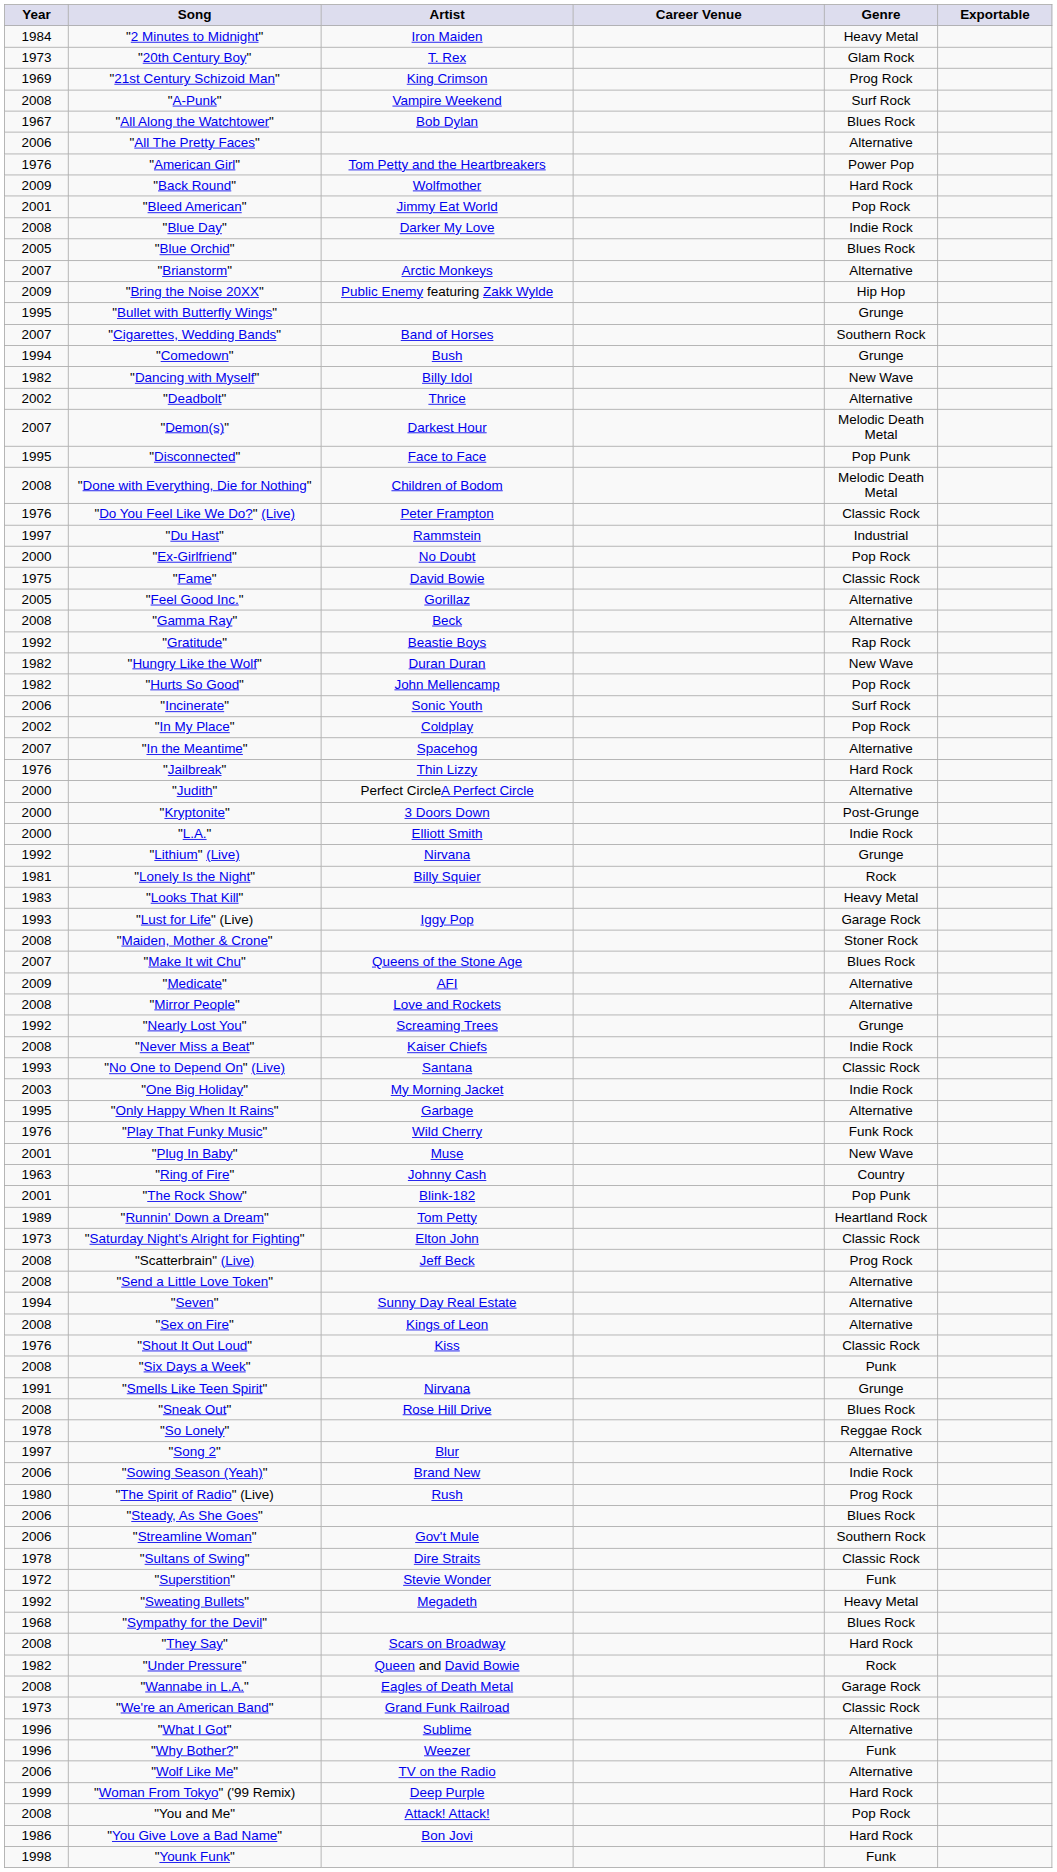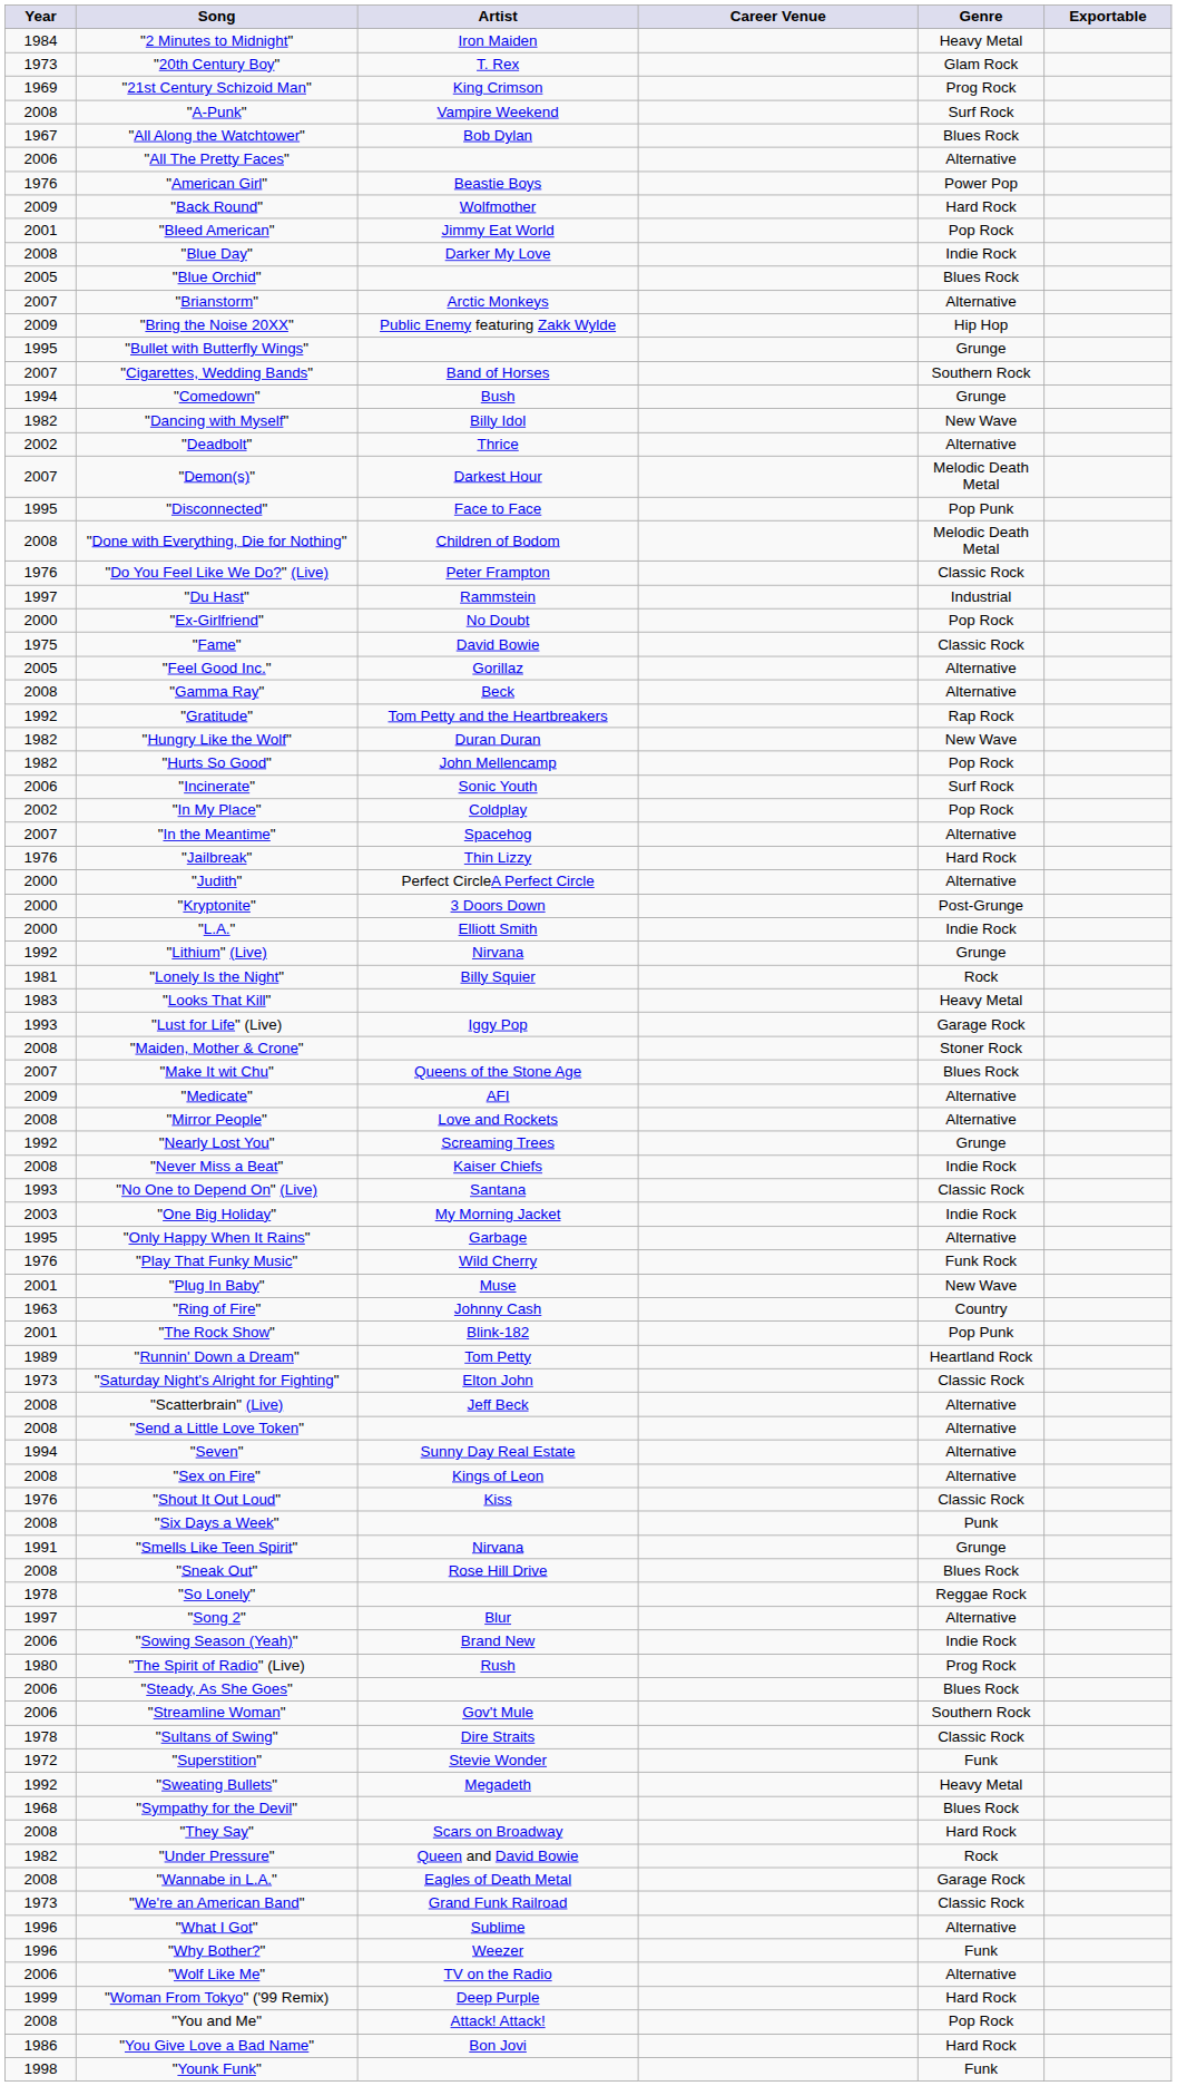"American Girl" | Artist: Tom Petty and the Heartbreakers -> Beastie Boys
"Gratitude" | Artist: Beastie Boys -> Tom Petty and the Heartbreakers
"Scatterbrain" (Live) | Genre: Prog Rock -> Alternative
